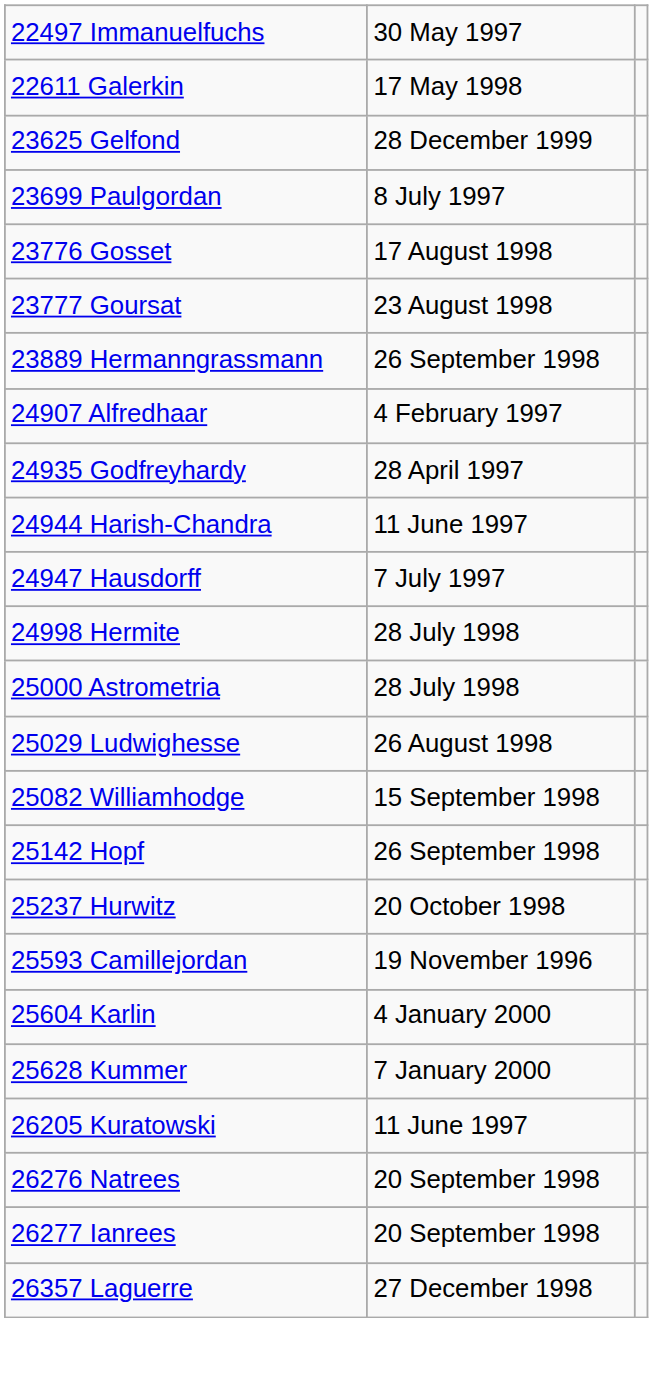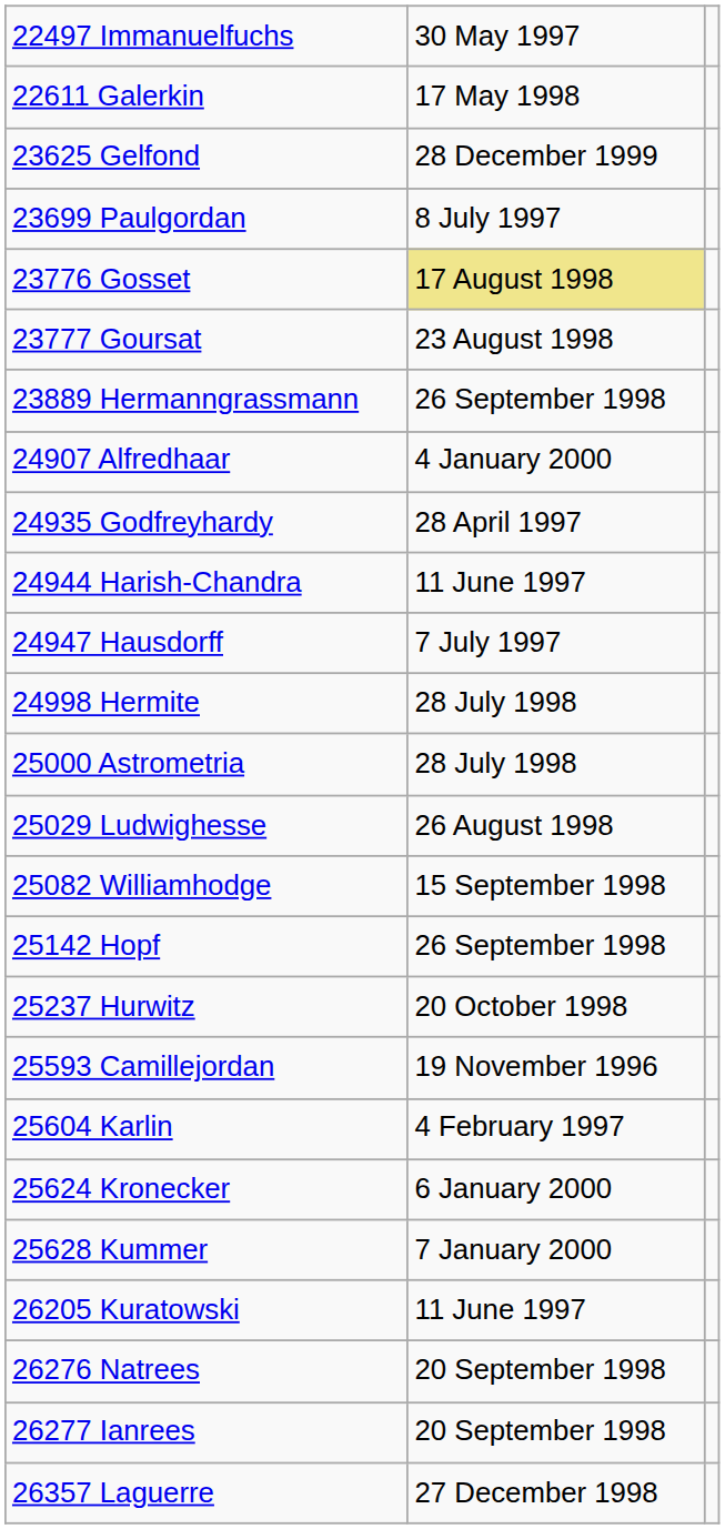23776 Gosset | column 2: no background -> khaki background
24907 Alfredhaar | column 2: 4 February 1997 -> 4 January 2000
25604 Karlin | column 2: 4 January 2000 -> 4 February 1997
+ row: 25624 Kronecker | 6 January 2000
